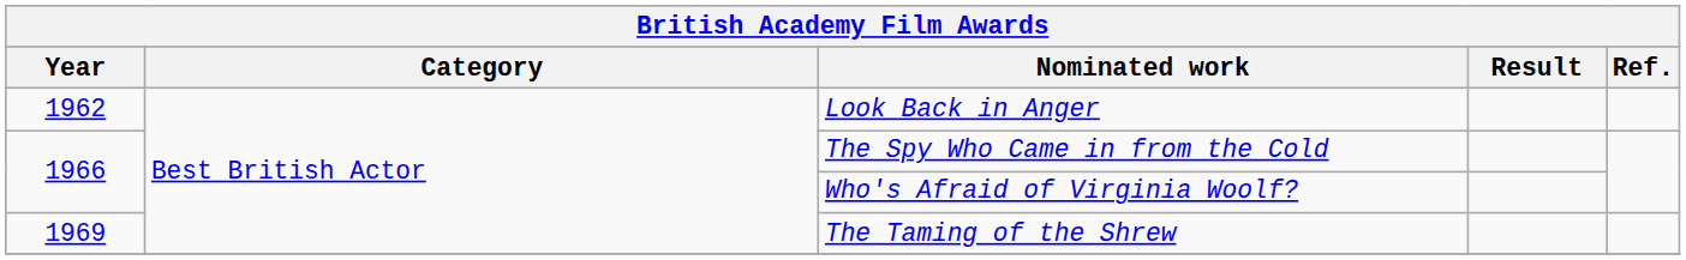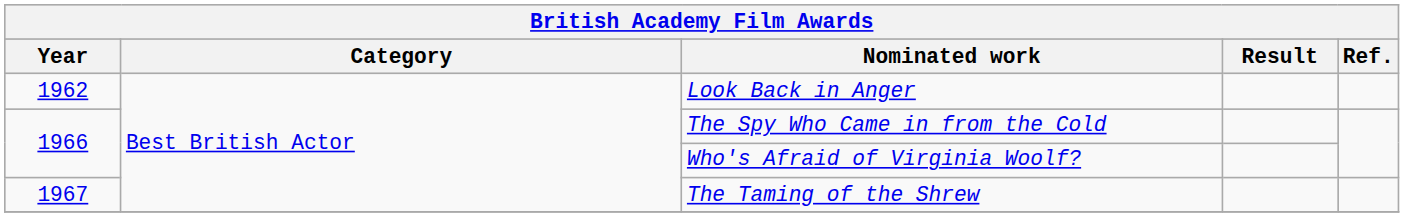The Taming of the Shrew | Year: 1969 -> 1967
